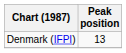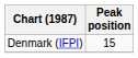Denmark (IFPI) | Peak position: 13 -> 15
